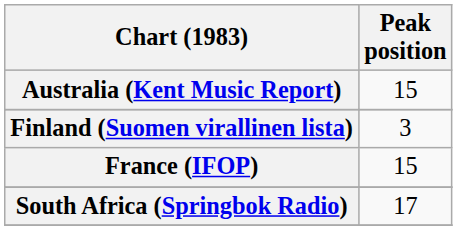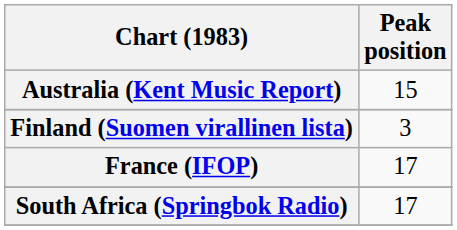France (IFOP) | Peak position: 15 -> 17
